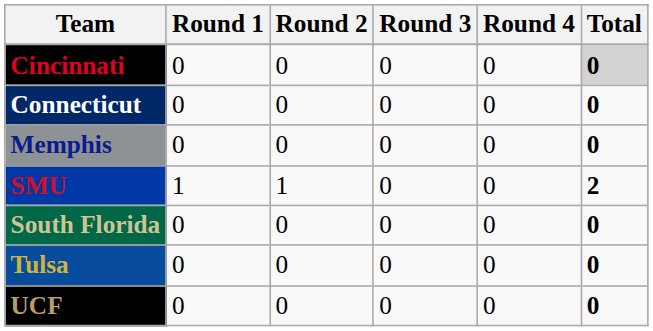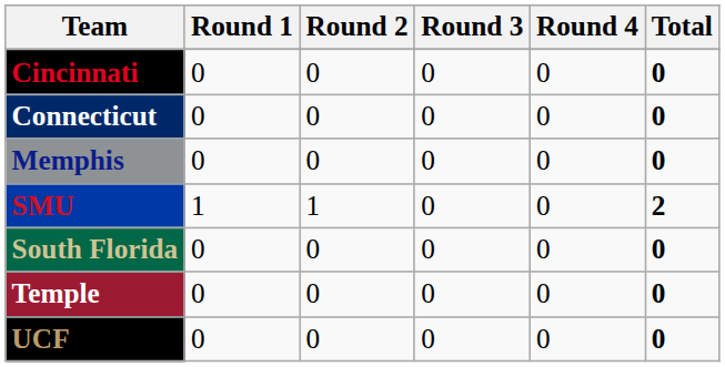Cincinnati | Total: lightgrey background -> no background
+ row: Temple | 0 | 0 | 0 | 0 | 0
- row: Tulsa | 0 | 0 | 0 | 0 | 0
